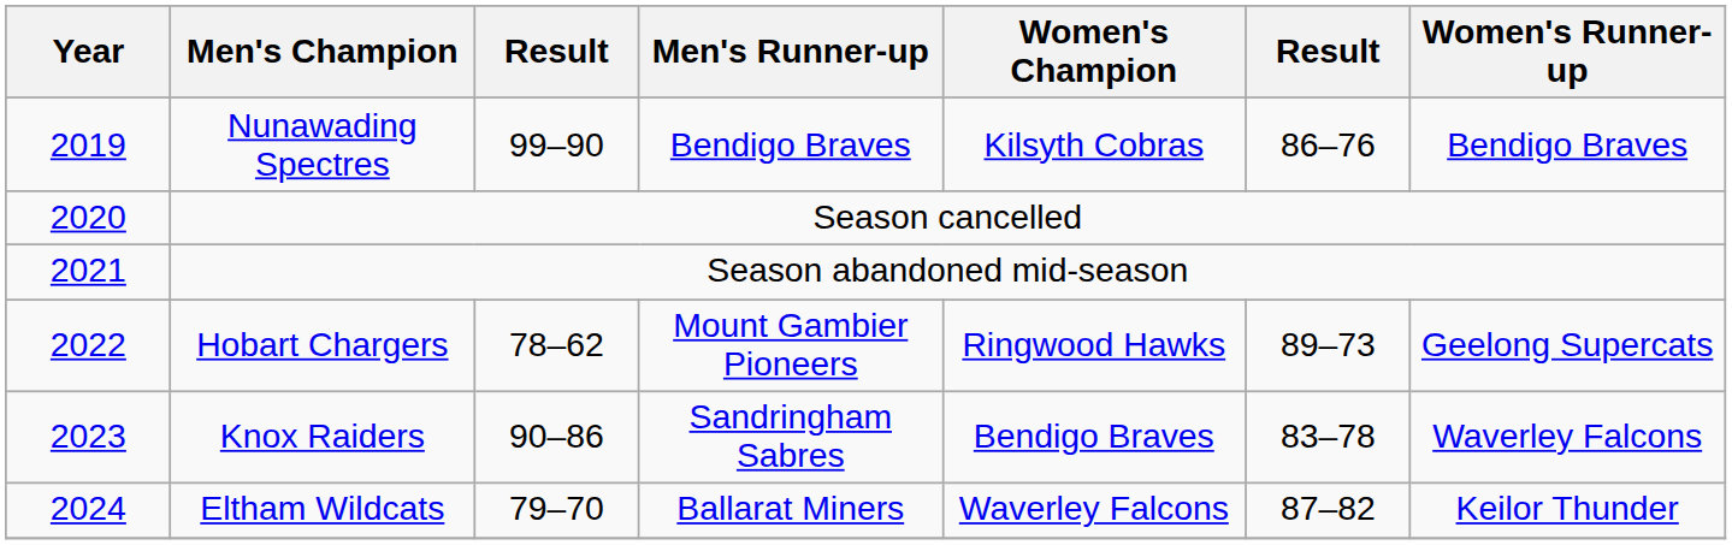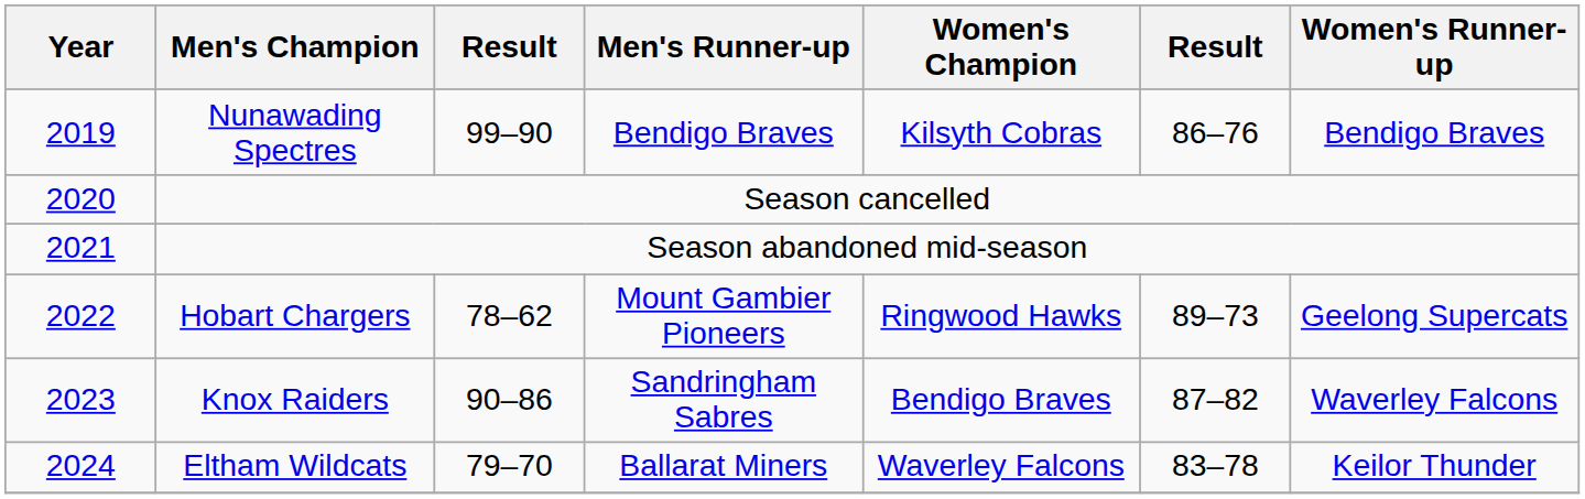Knox Raiders | column 6: 83–78 -> 87–82
Eltham Wildcats | column 6: 87–82 -> 83–78
